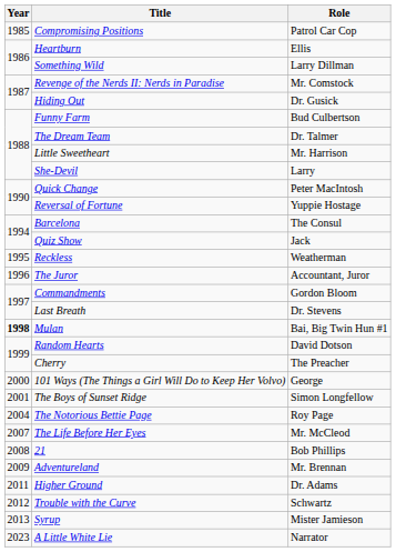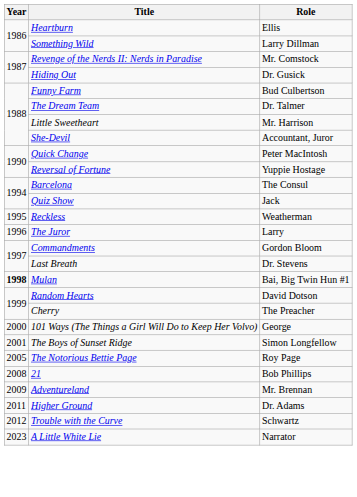- row: 1985 | Compromising Positions | Patrol Car Cop
She-Devil | Role: Larry -> Accountant, Juror
The Juror | Role: Accountant, Juror -> Larry
The Notorious Bettie Page | Year: 2004 -> 2005
- row: 2007 | The Life Before Her Eyes | Mr. McCleod
- row: 2013 | Syrup | Mister Jamieson
